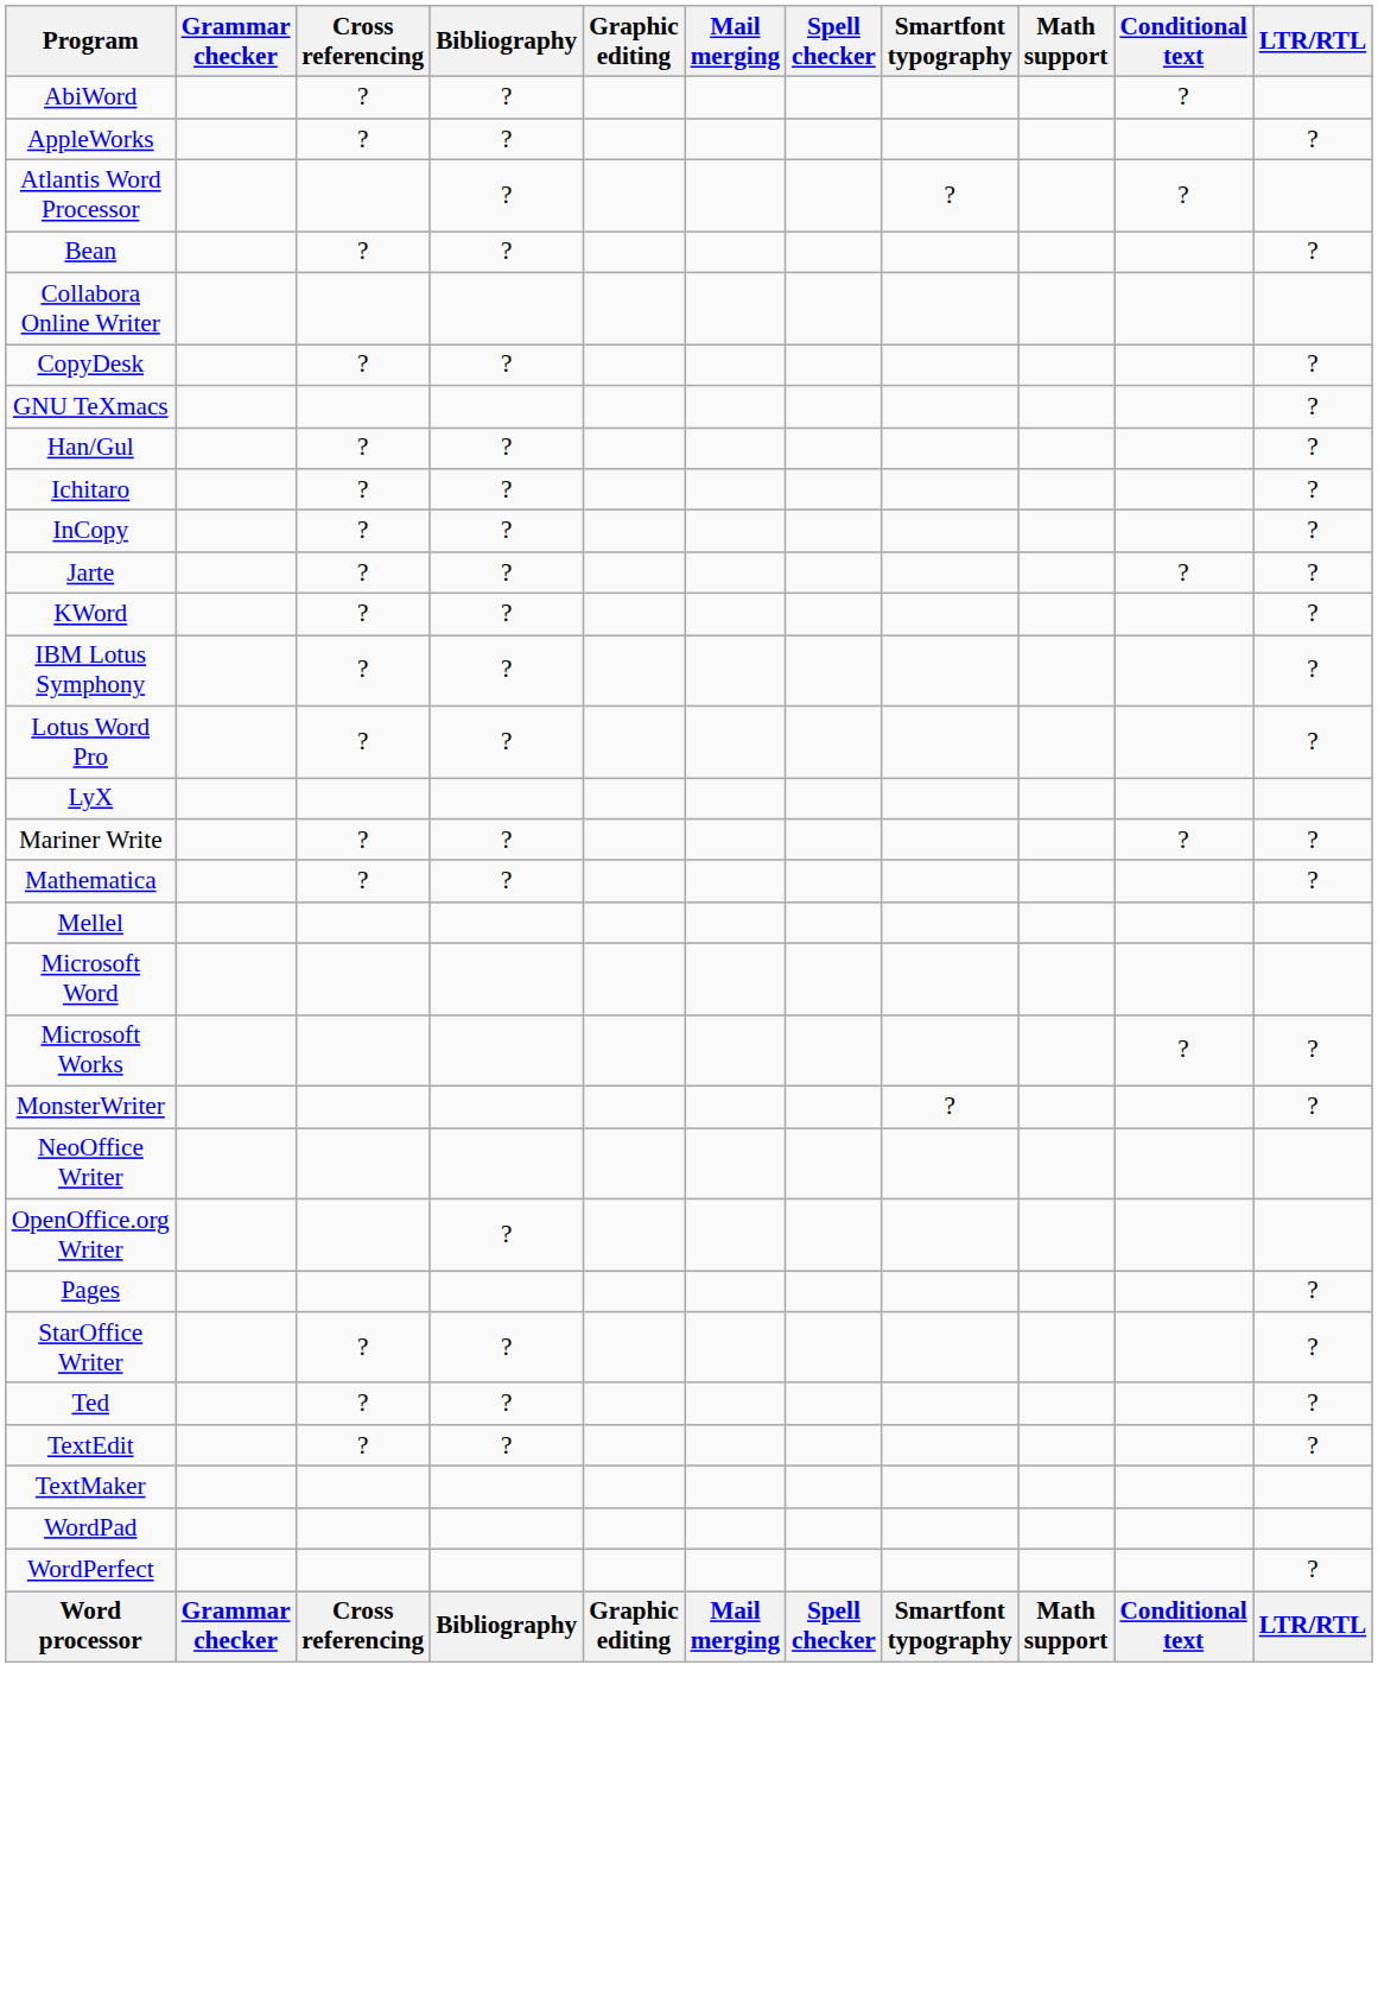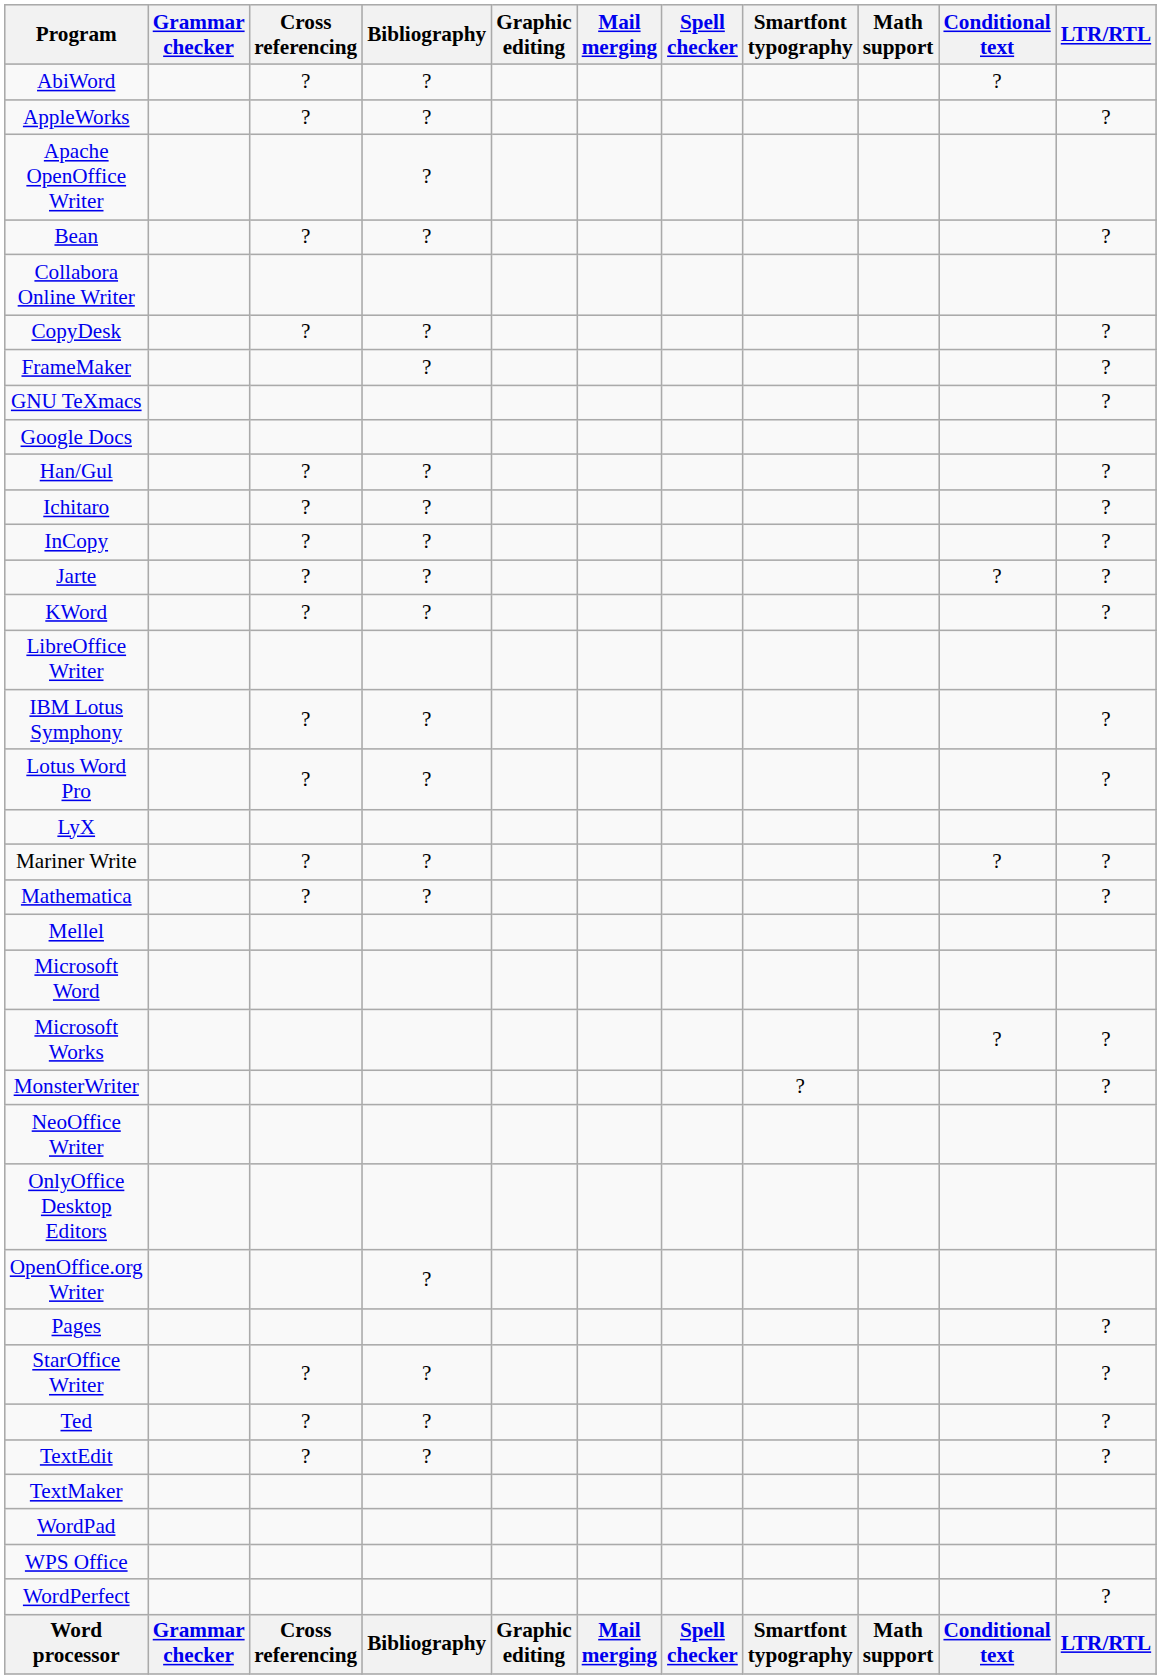- row: Atlantis Word Processor | ? | ? | ?
+ row: Apache OpenOffice Writer | ?
+ row: FrameMaker | ? | ?
+ row: Google Docs
+ row: LibreOffice Writer
+ row: OnlyOffice Desktop Editors
+ row: WPS Office
